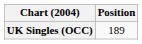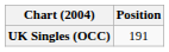UK Singles (OCC) | Position: 189 -> 191
